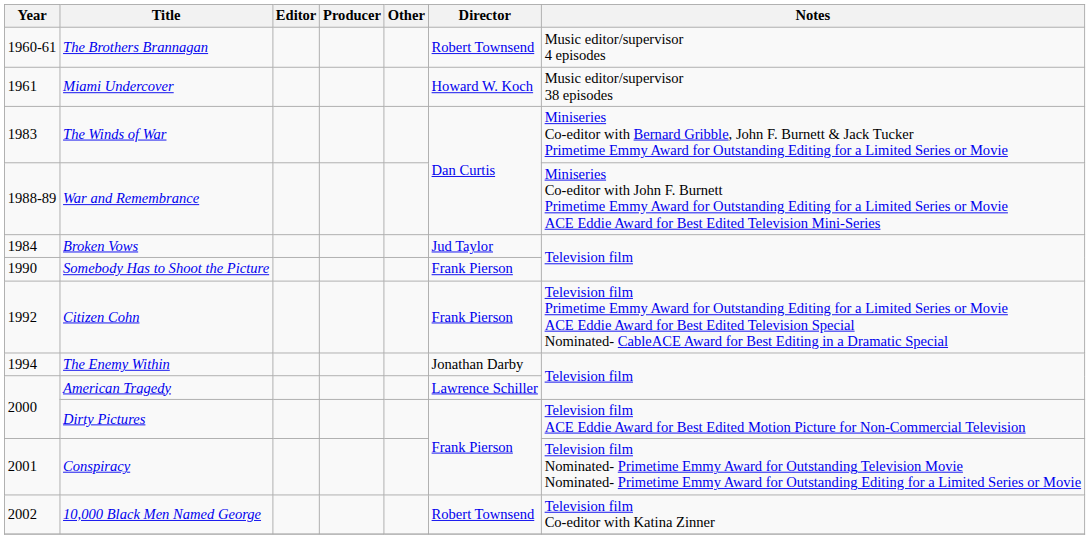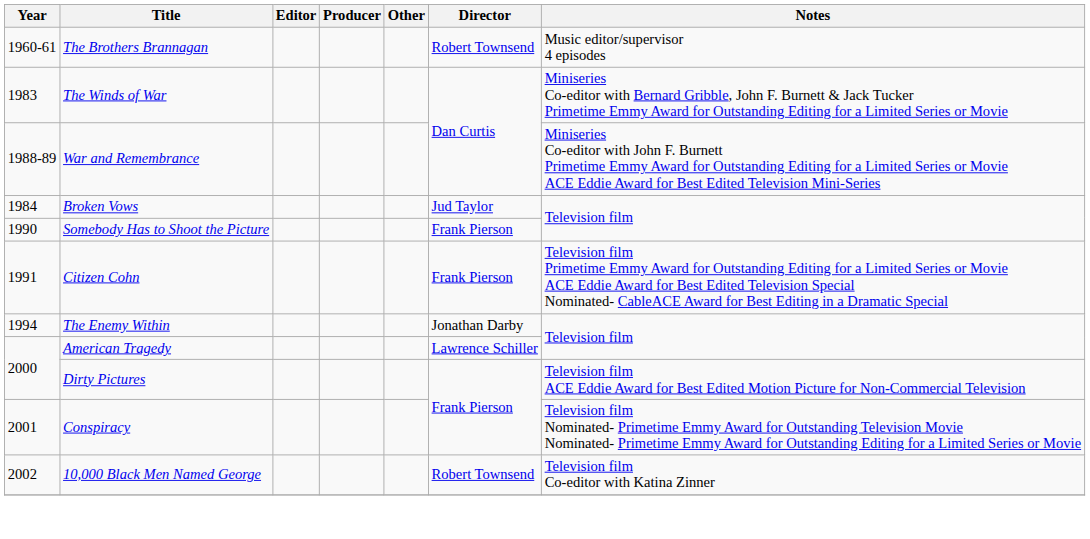- row: 1961 | Miami Undercover | Howard W. Koch | Music editor/supervisor 38 episodes
Citizen Cohn | Year: 1992 -> 1991
